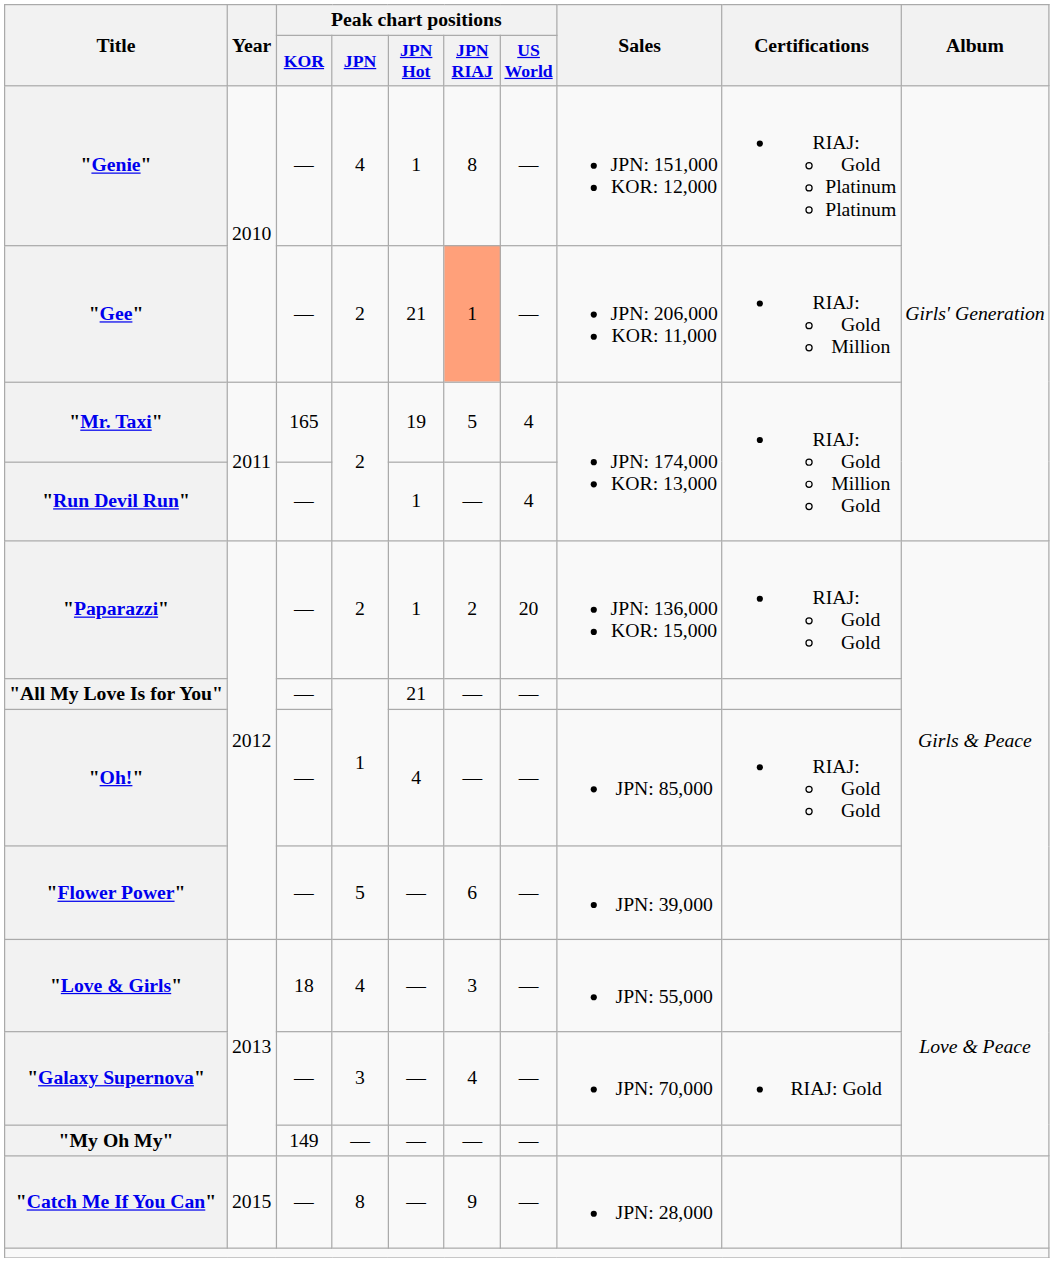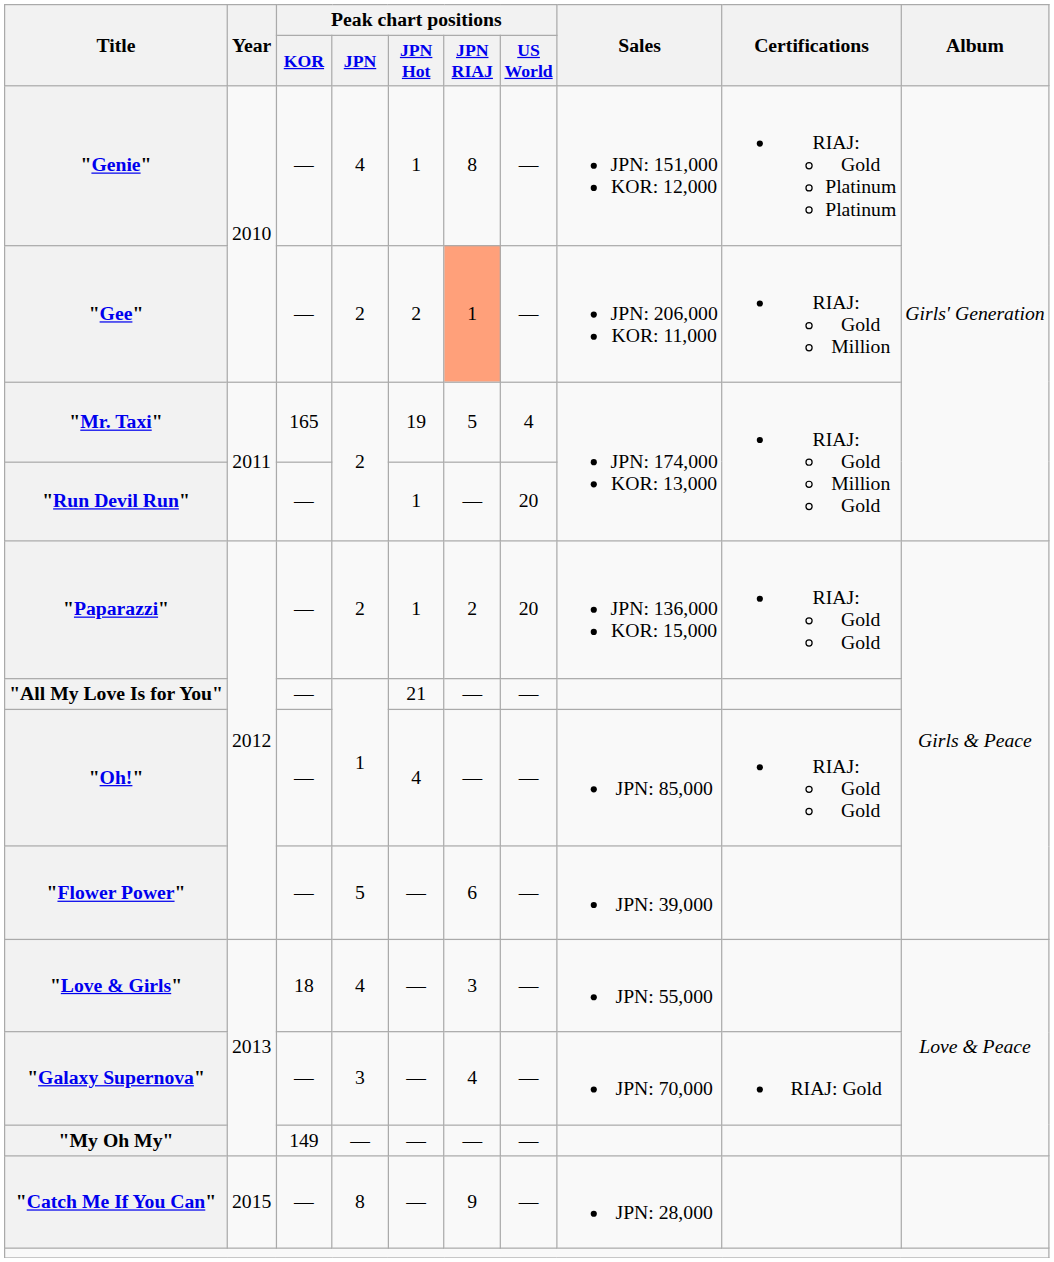"Gee" | Peak chart positions / JPN Hot: 21 -> 2
"Run Devil Run" | Peak chart positions / US World: 4 -> 20
